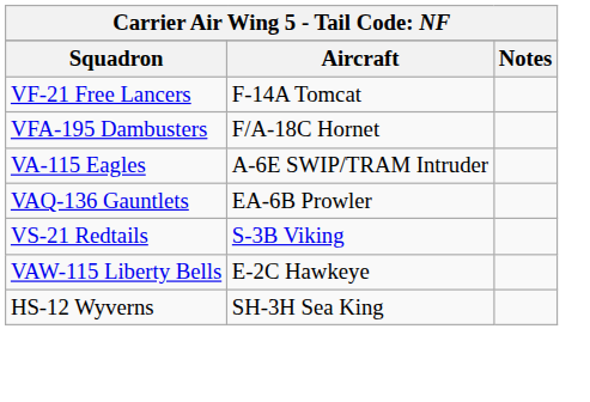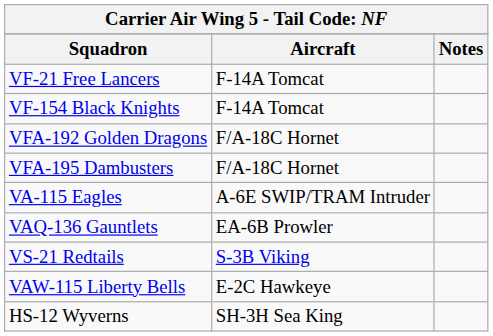+ row: VF-154 Black Knights | F-14A Tomcat
+ row: VFA-192 Golden Dragons | F/A-18C Hornet
